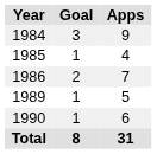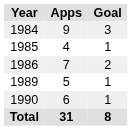columns swapped: Apps <-> Goal
